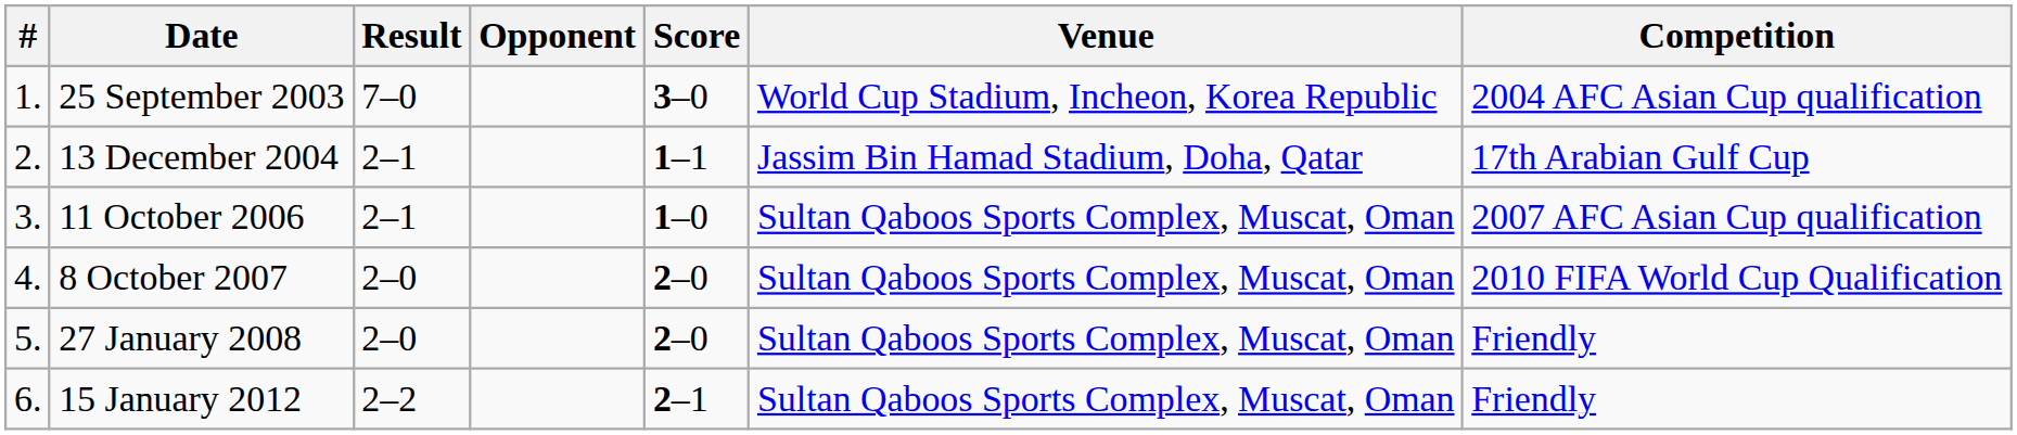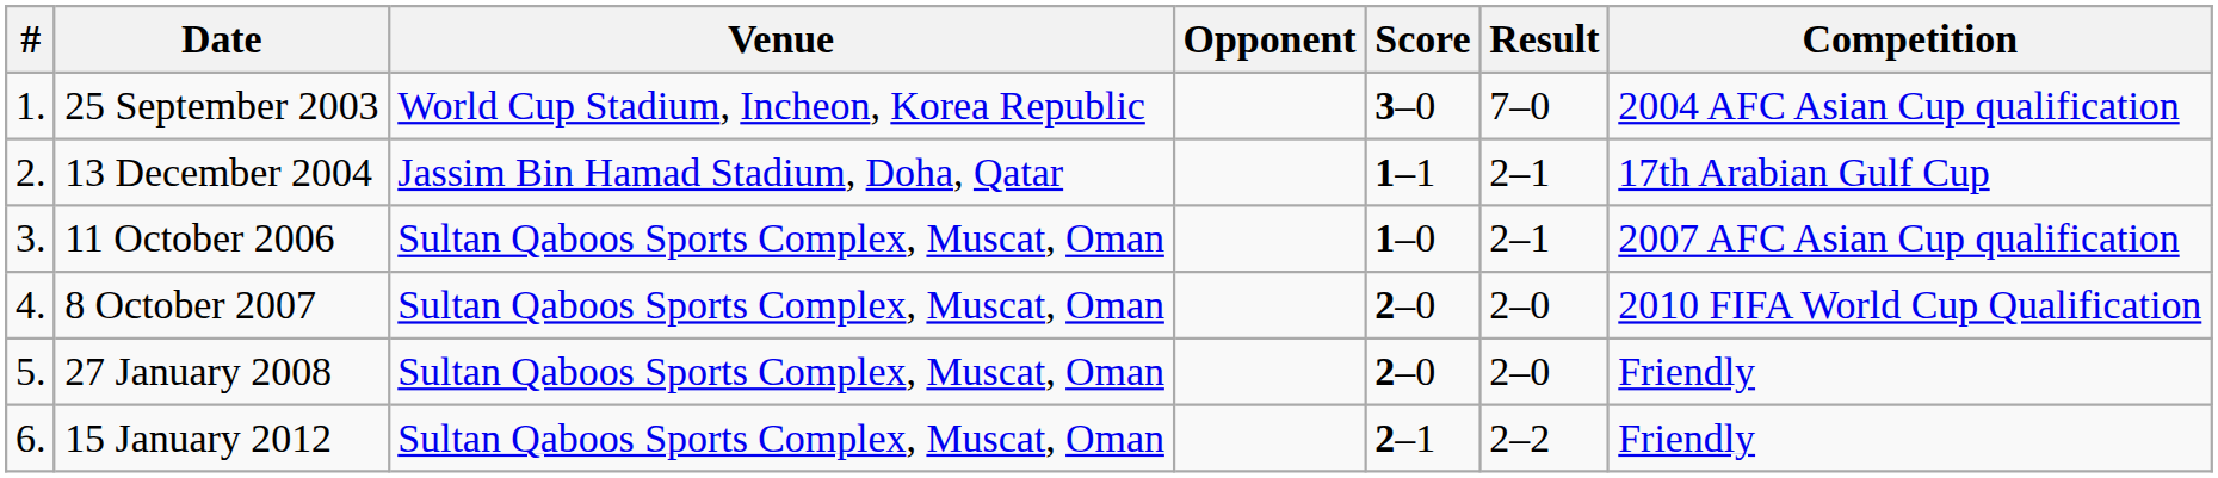columns swapped: Venue <-> Result
